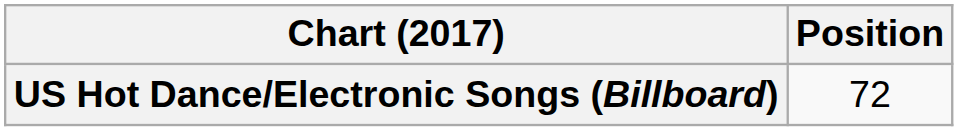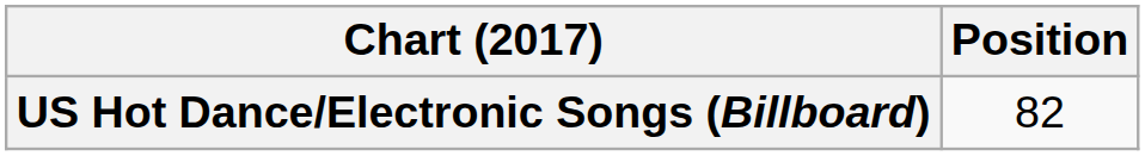US Hot Dance/Electronic Songs (Billboard) | Position: 72 -> 82
